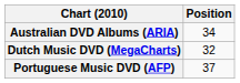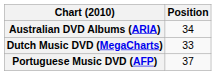Dutch Music DVD (MegaCharts) | Position: 32 -> 33
